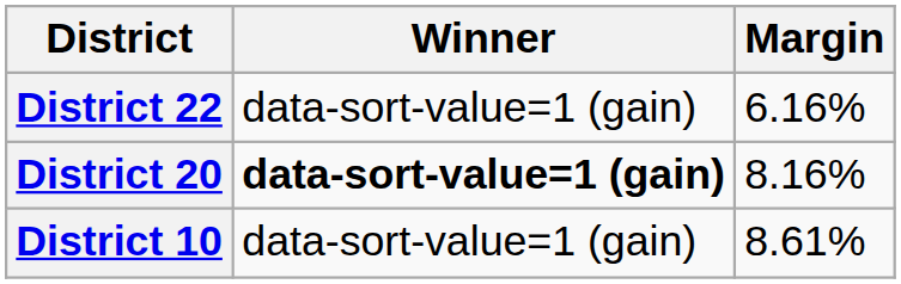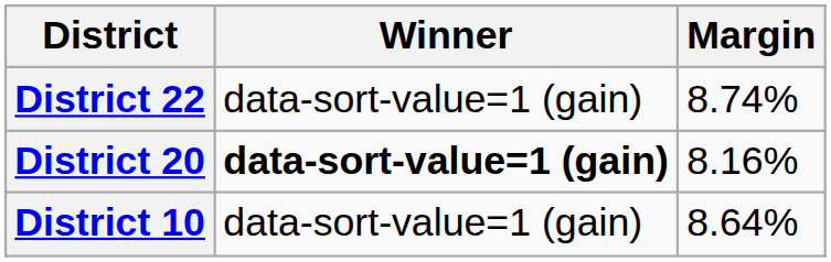District 22 | Margin: 6.16% -> 8.74%
District 10 | Margin: 8.61% -> 8.64%
